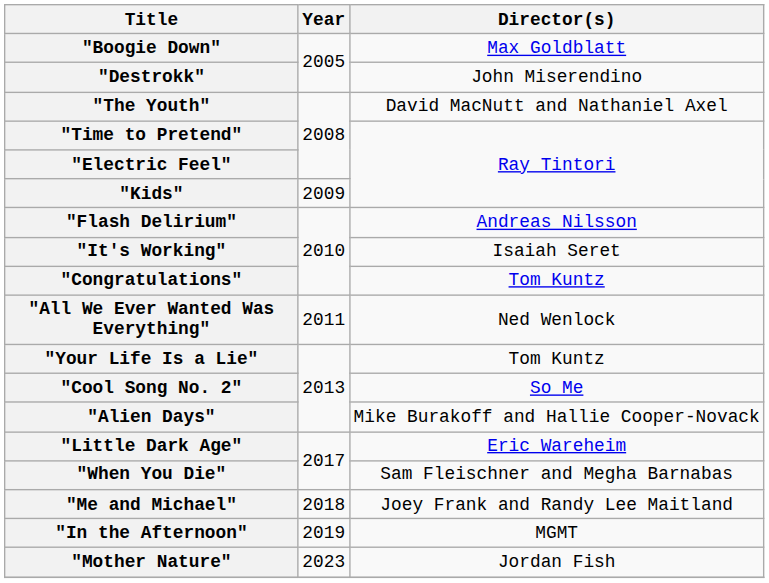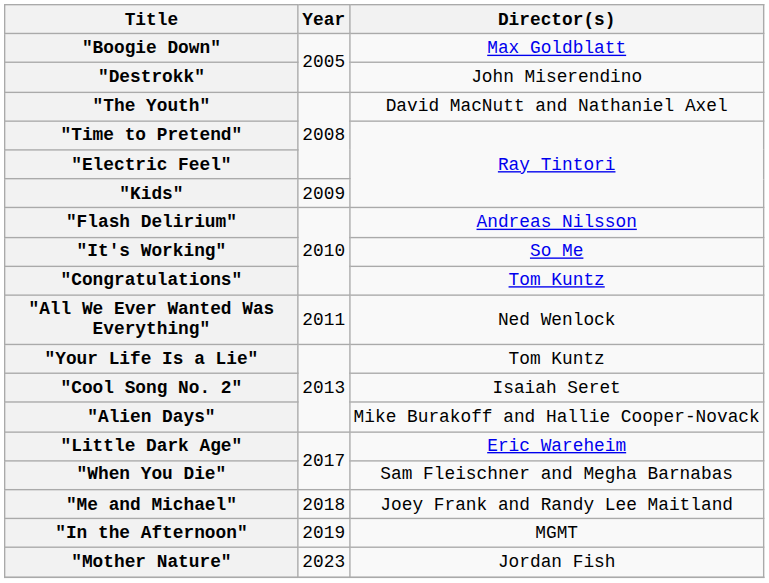"It's Working" | Director(s): Isaiah Seret -> So Me
"Cool Song No. 2" | Director(s): So Me -> Isaiah Seret
